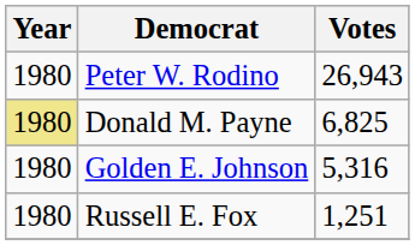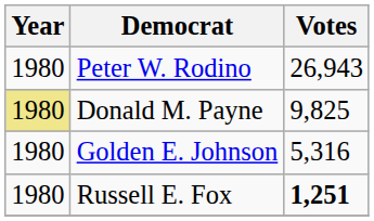Donald M. Payne | Votes: 6,825 -> 9,825
Russell E. Fox | Votes: normal -> bold
